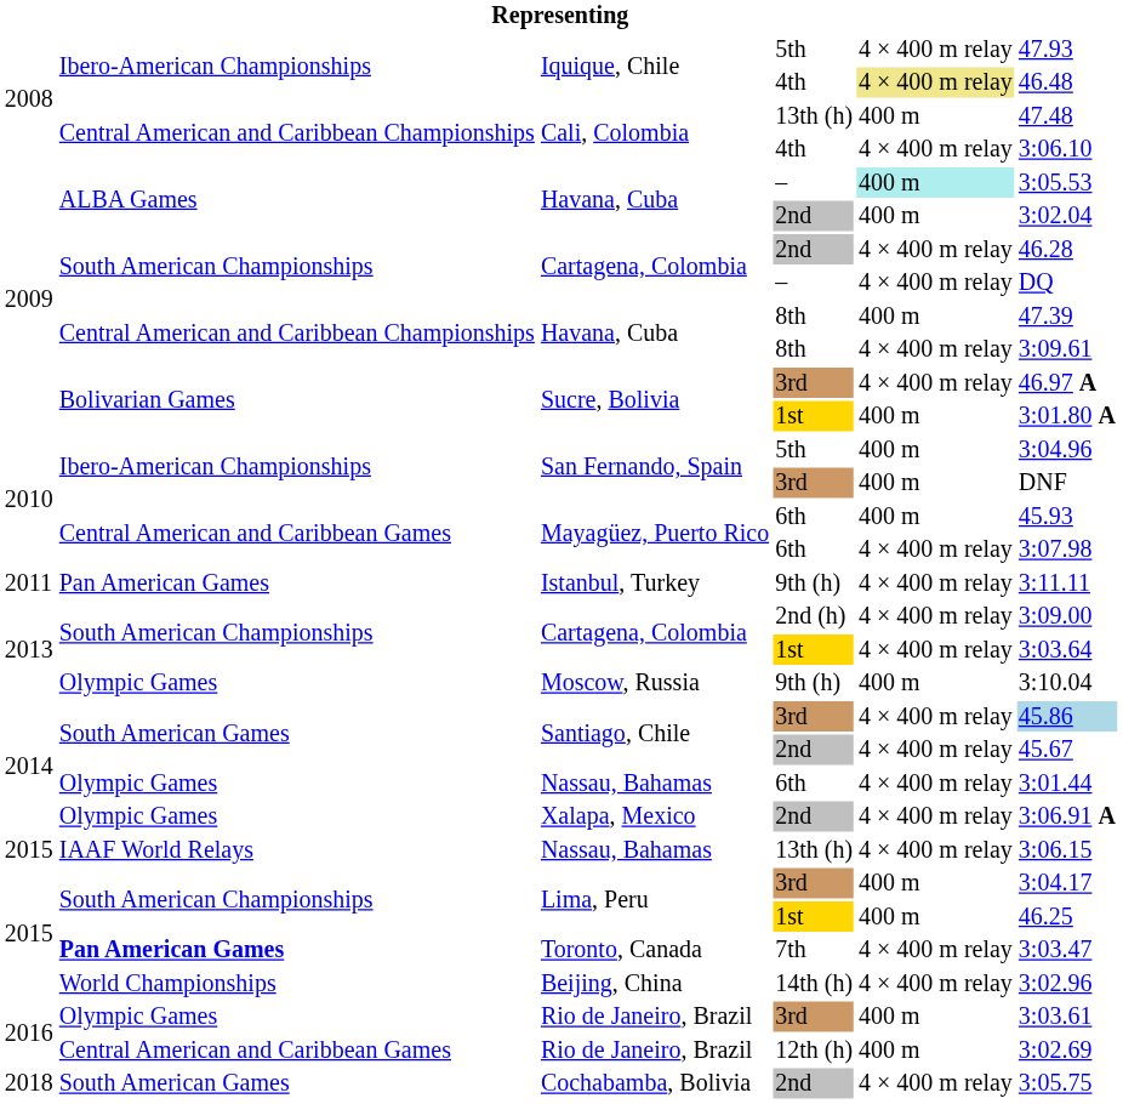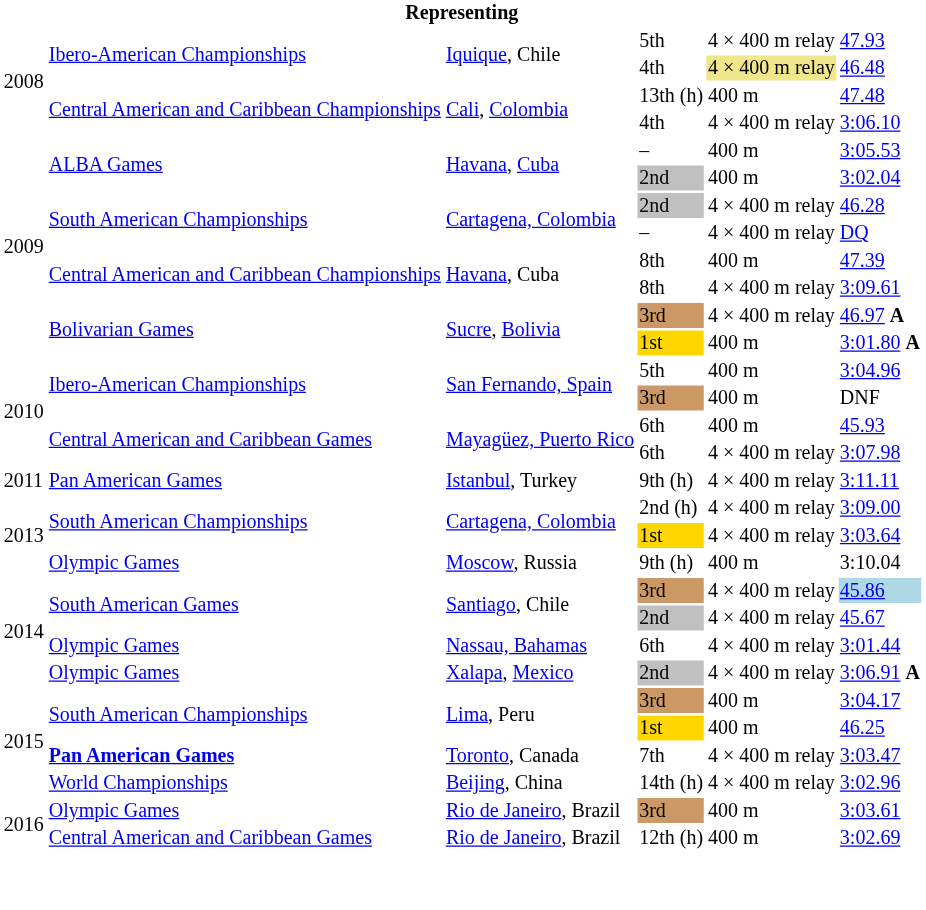Havana, Cuba / – | column 5: paleturquoise background -> no background
- row: 2015 | IAAF World Relays | Nassau, Bahamas | 13th (h) | 4 × 400 m relay | 3:06.15
- row: 2018 | South American Games | Cochabamba, Bolivia | 2nd | 4 × 400 m relay | 3:05.75
